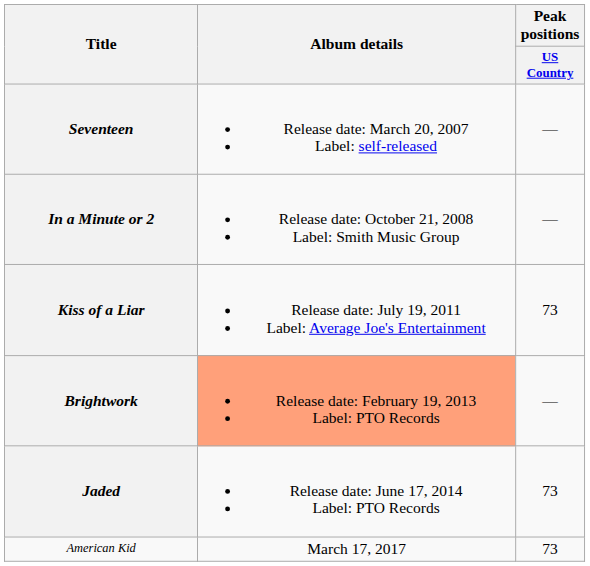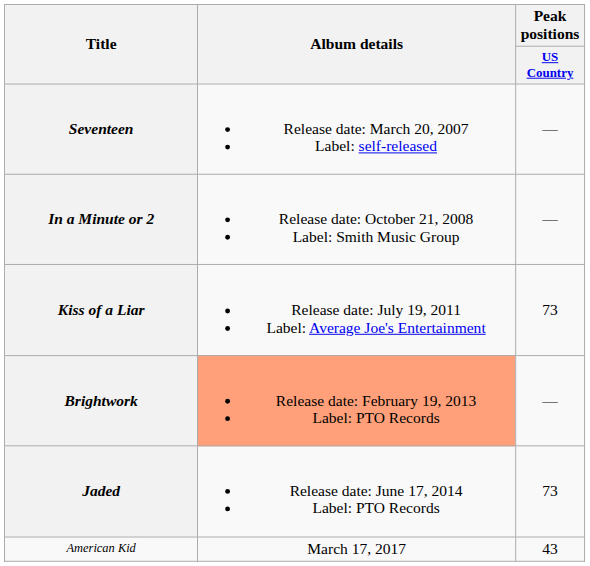American Kid | Peak positions / US Country: 73 -> 43
